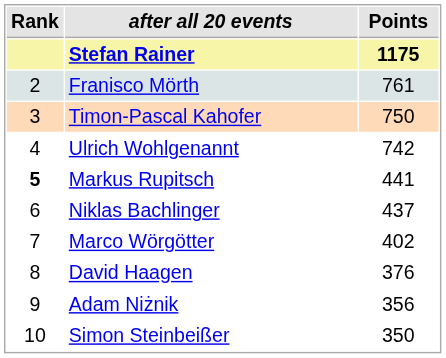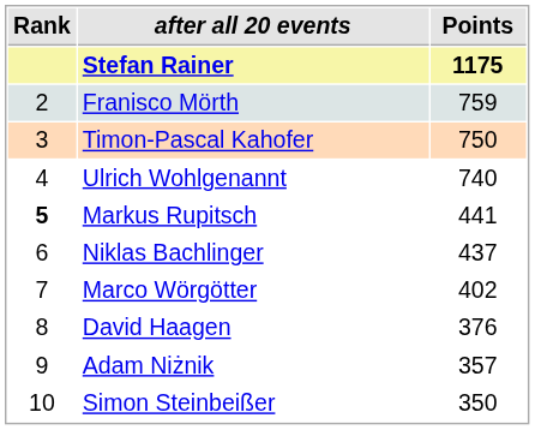Franisco Mörth | Points: 761 -> 759
Ulrich Wohlgenannt | Points: 742 -> 740
Adam Niżnik | Points: 356 -> 357
